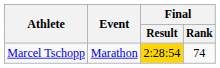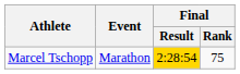Marcel Tschopp | Final / Rank: 74 -> 75
